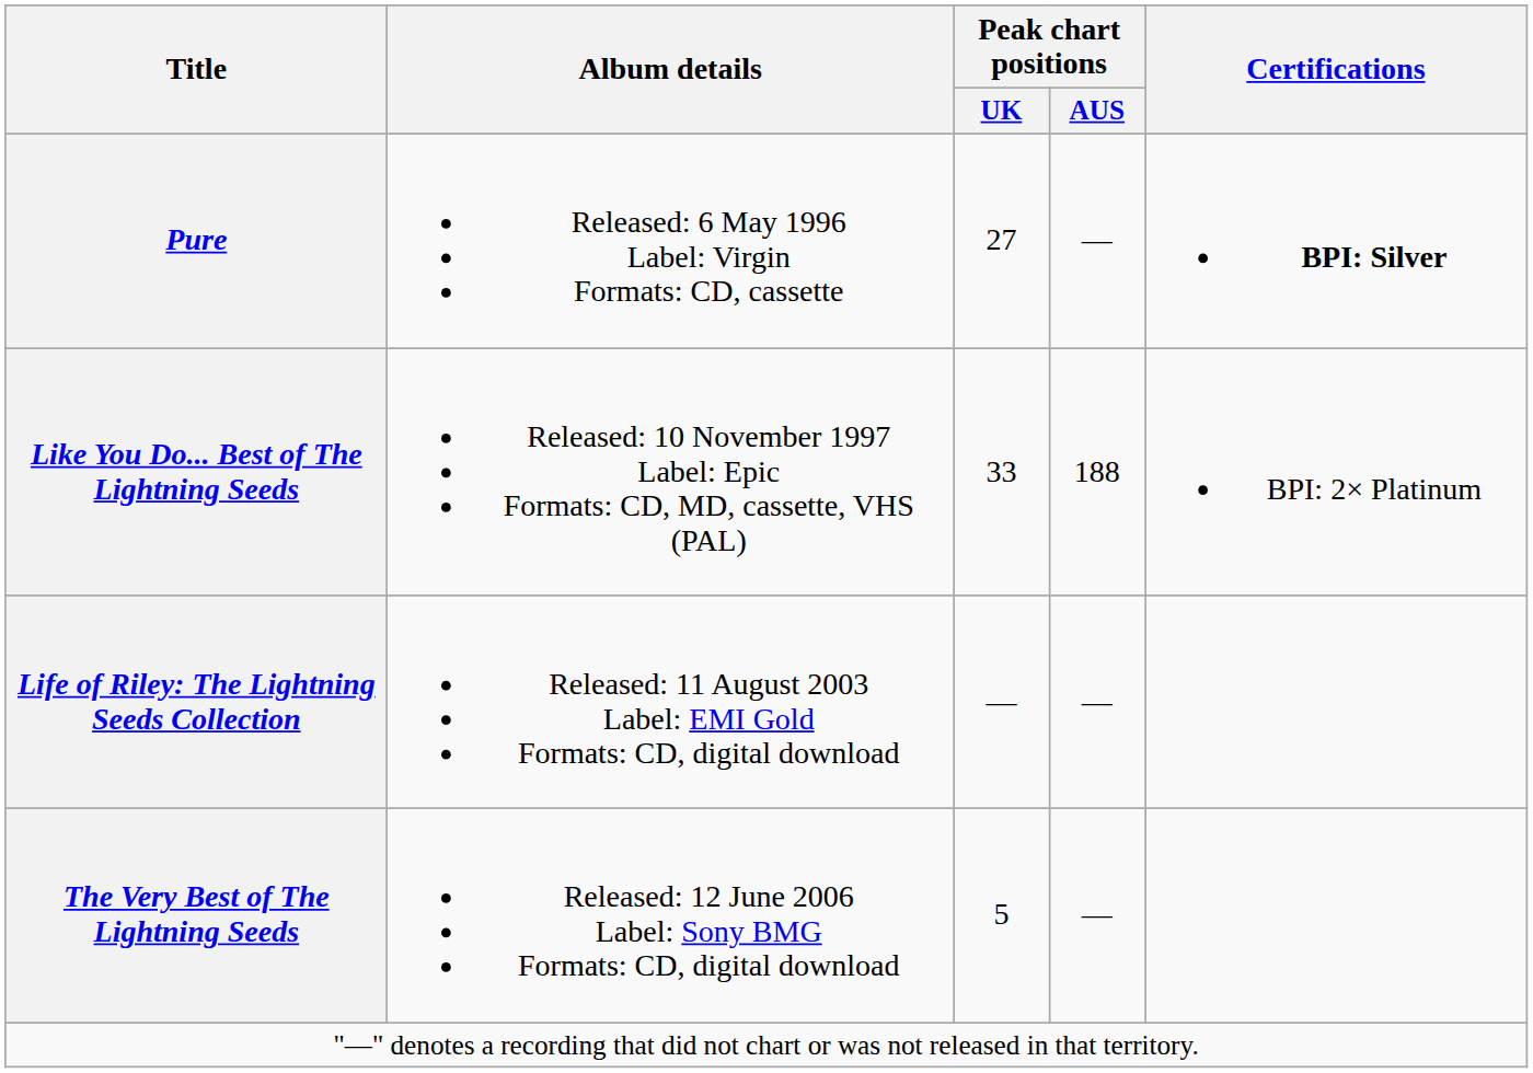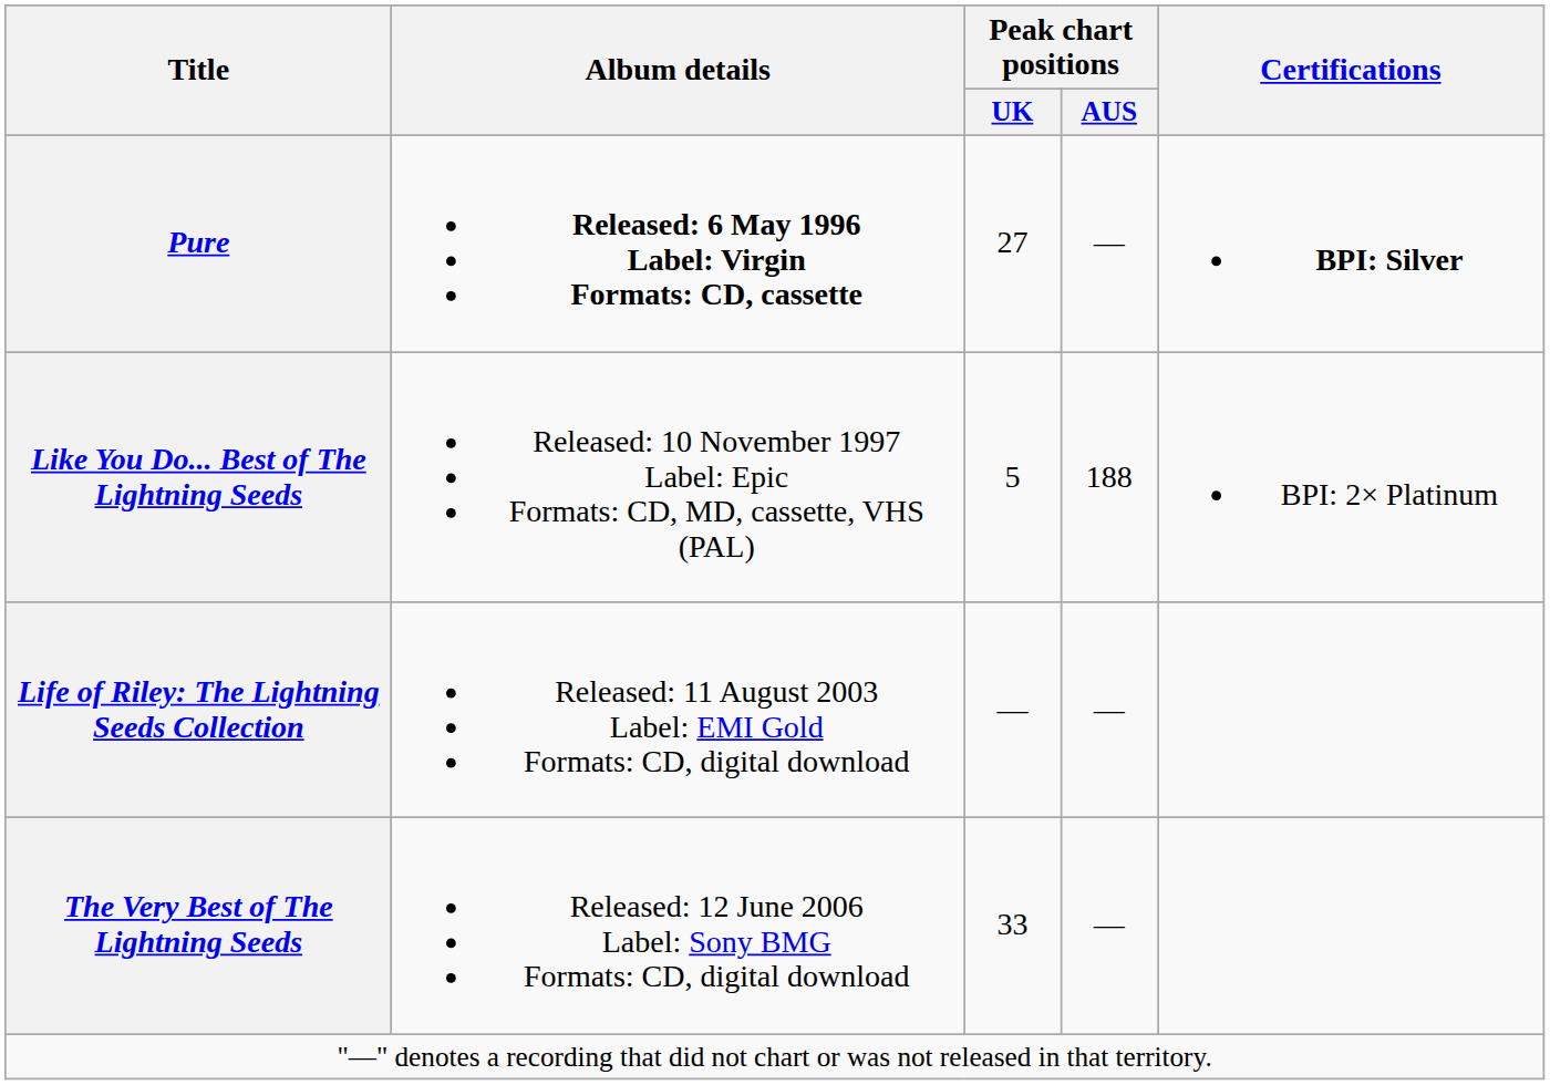Pure | Album details: normal -> bold
Like You Do... Best of The Lightning Seeds | Peak chart positions / UK: 33 -> 5
The Very Best of The Lightning Seeds | Peak chart positions / UK: 5 -> 33
